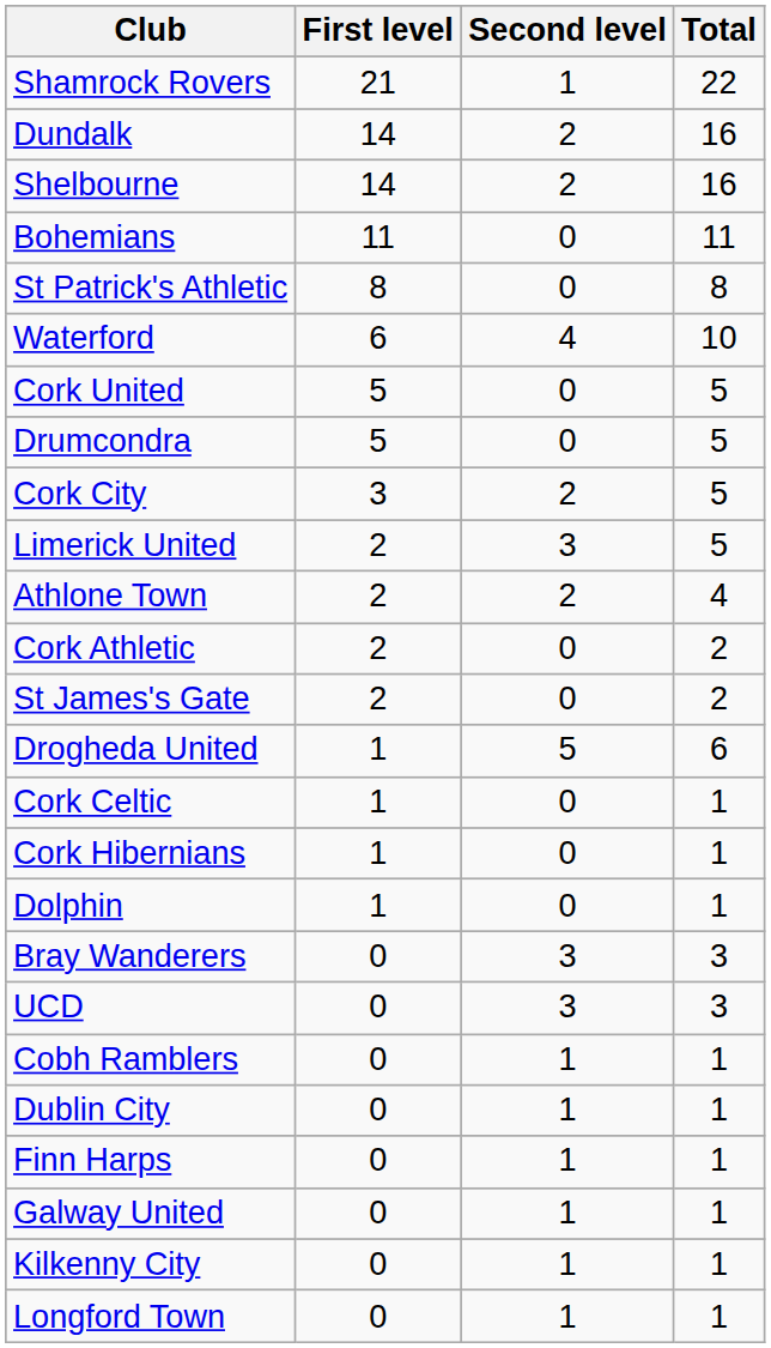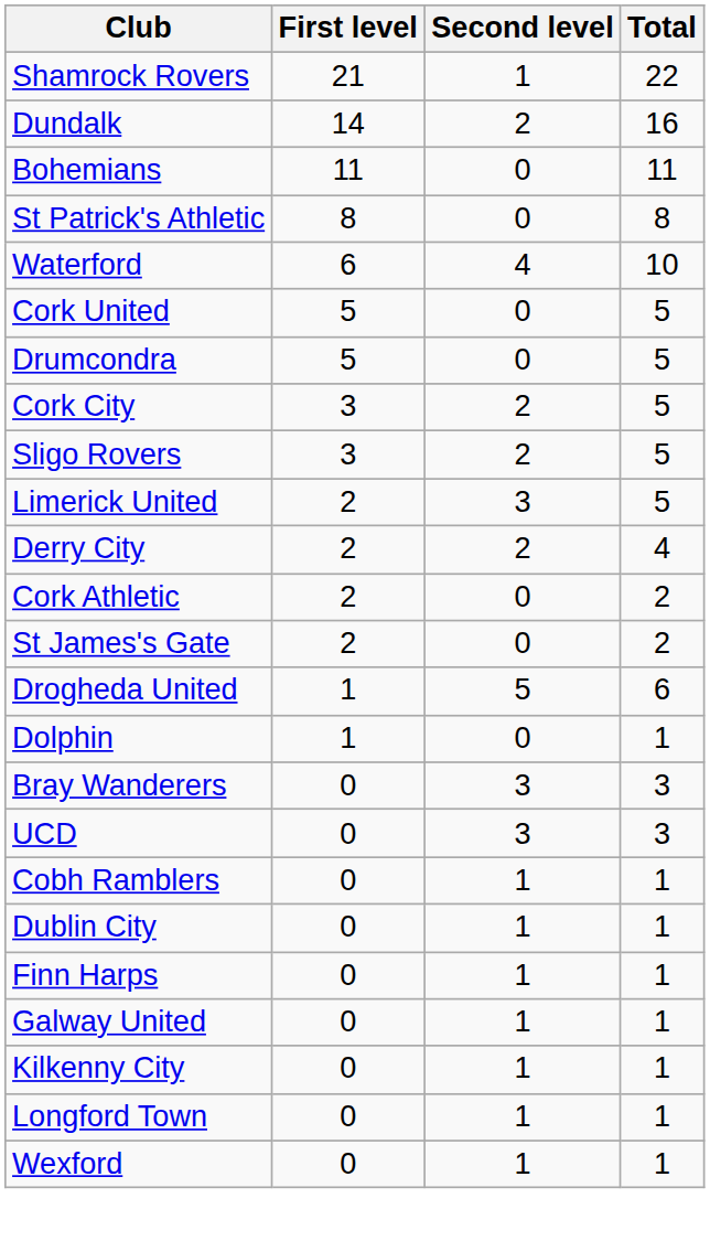- row: Shelbourne | 14 | 2 | 16
+ row: Sligo Rovers | 3 | 2 | 5
- row: Athlone Town | 2 | 2 | 4
+ row: Derry City | 2 | 2 | 4
- row: Cork Celtic | 1 | 0 | 1
- row: Cork Hibernians | 1 | 0 | 1
+ row: Wexford | 0 | 1 | 1
